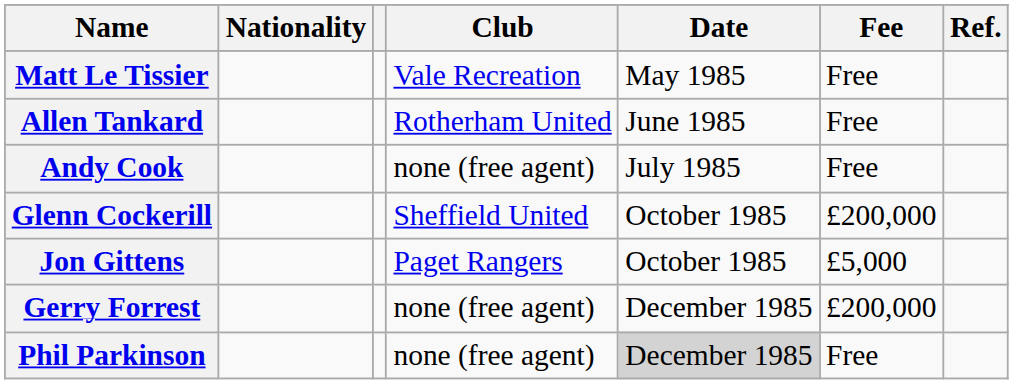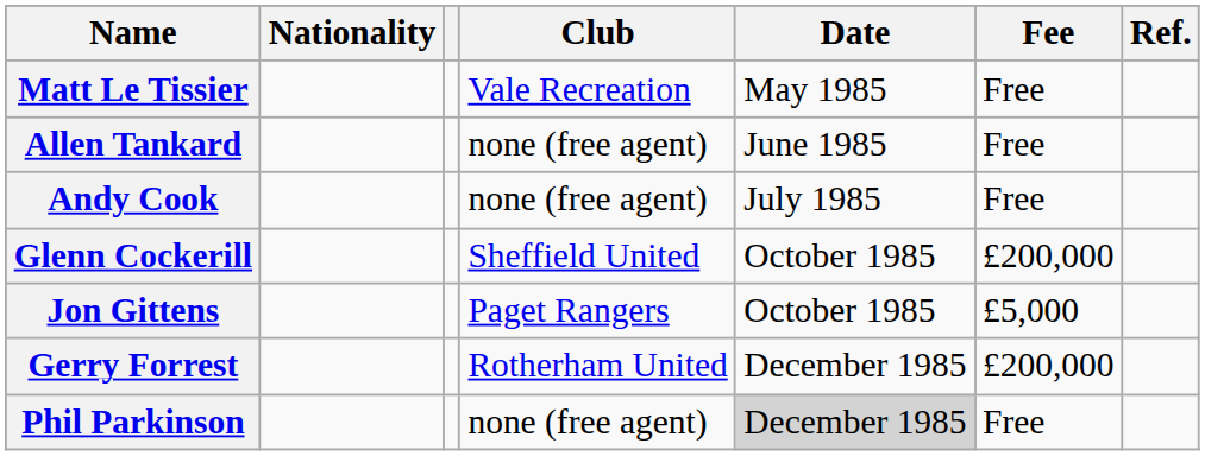Allen Tankard | Club: Rotherham United -> none (free agent)
Gerry Forrest | Club: none (free agent) -> Rotherham United
